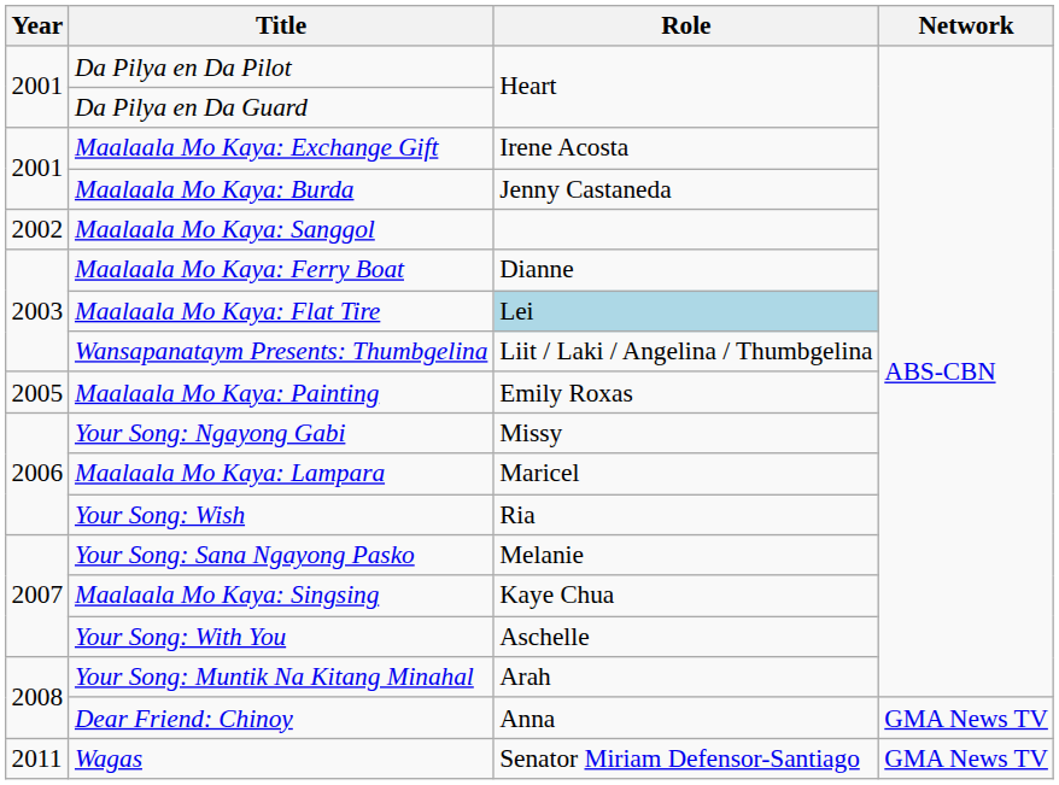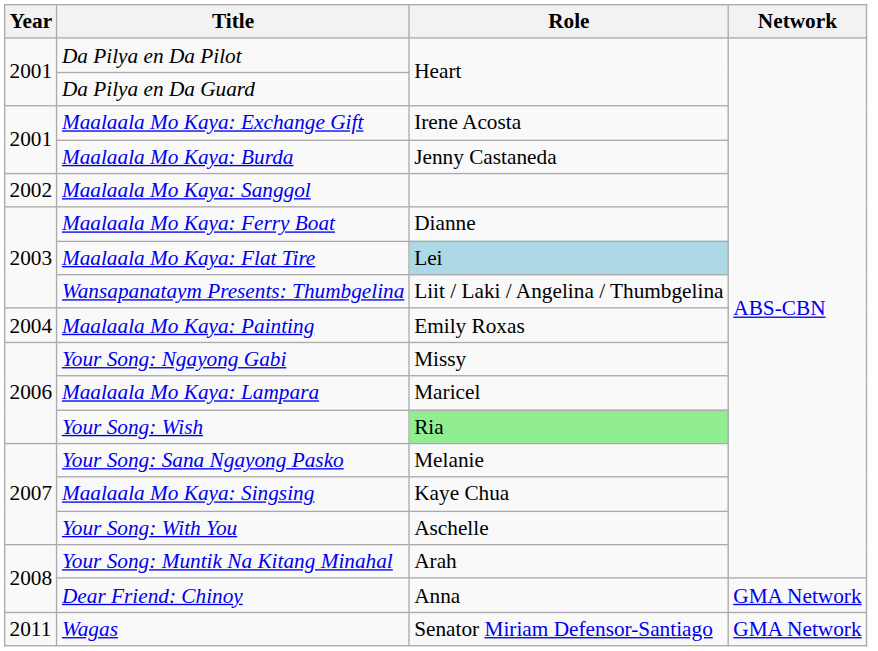Maalaala Mo Kaya: Painting | Year: 2005 -> 2004
Your Song: Wish | Role: no background -> lightgreen background
Dear Friend: Chinoy | Network: GMA News TV -> GMA Network
Wagas | Network: GMA News TV -> GMA Network
